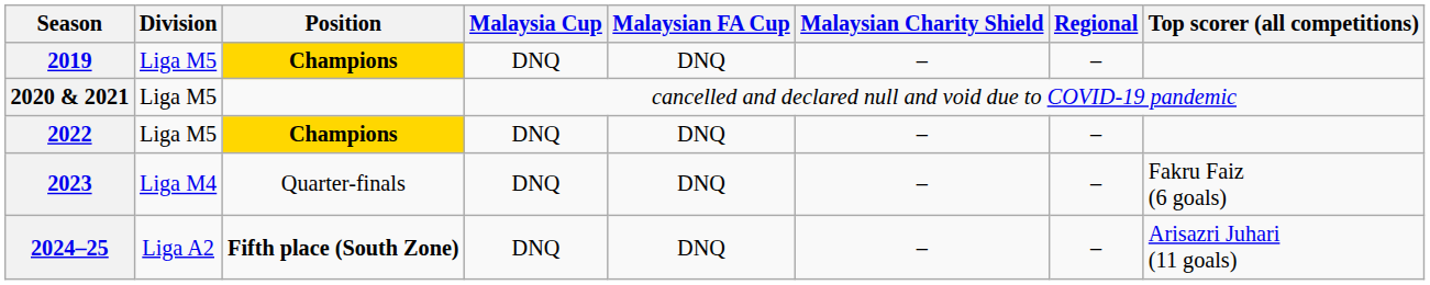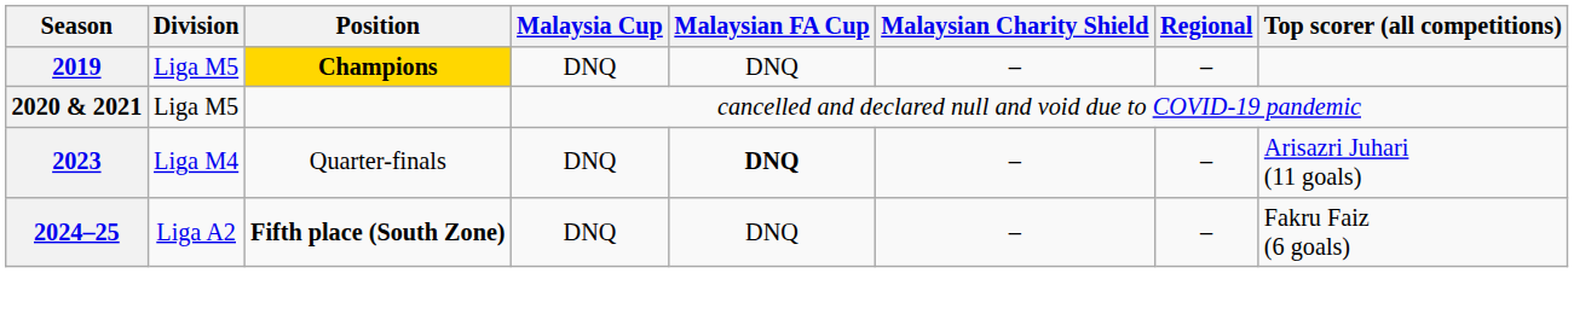- row: 2022 | Liga M5 | Champions | DNQ | DNQ | – | –
2023 | Malaysian FA Cup: normal -> bold
2023 | Top scorer (all competitions): Fakru Faiz (6 goals) -> Arisazri Juhari (11 goals)
2024–25 | Top scorer (all competitions): Arisazri Juhari (11 goals) -> Fakru Faiz (6 goals)
